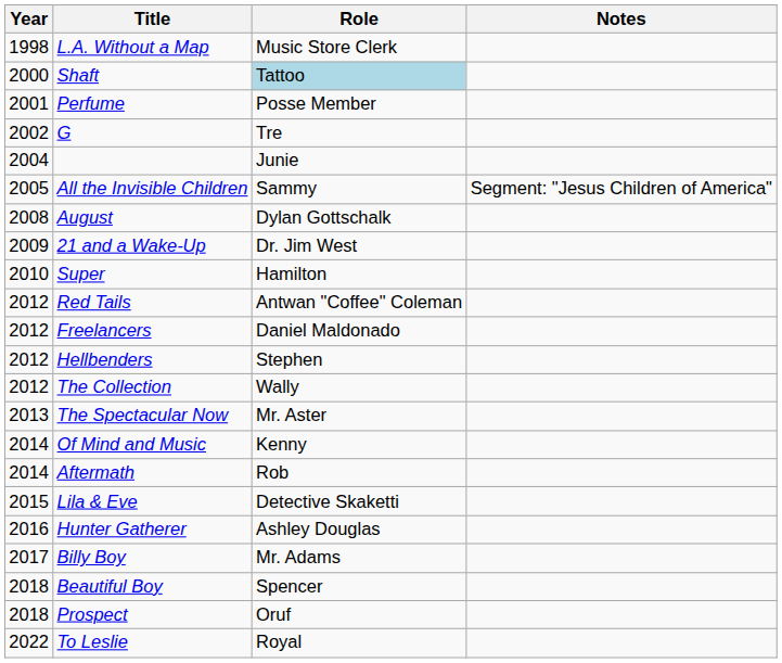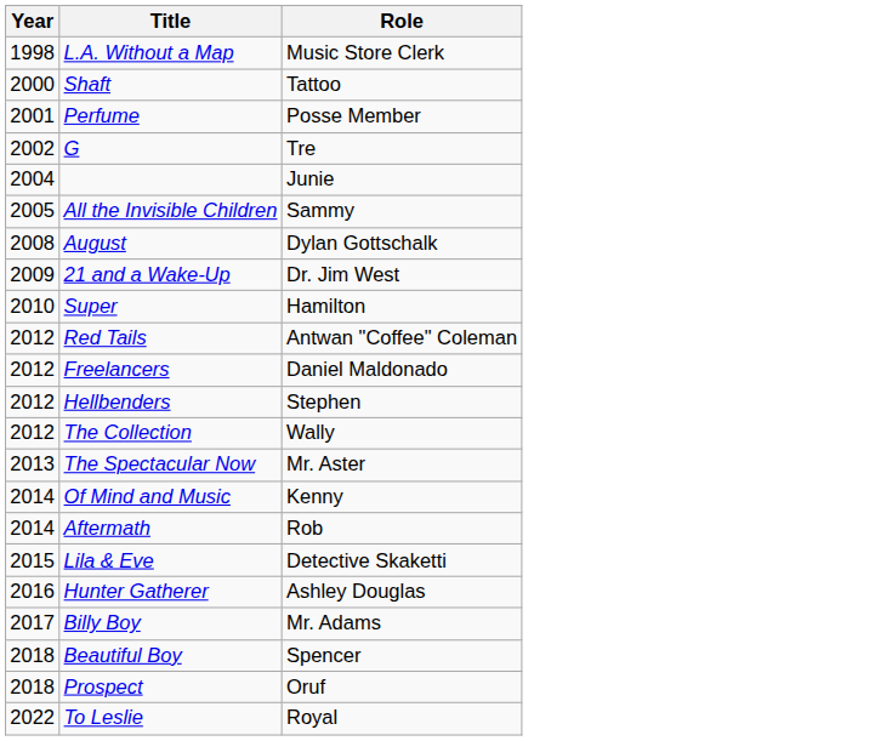- column: Notes | Segment: "Jesus Children of America"
Shaft | Role: lightblue background -> no background
